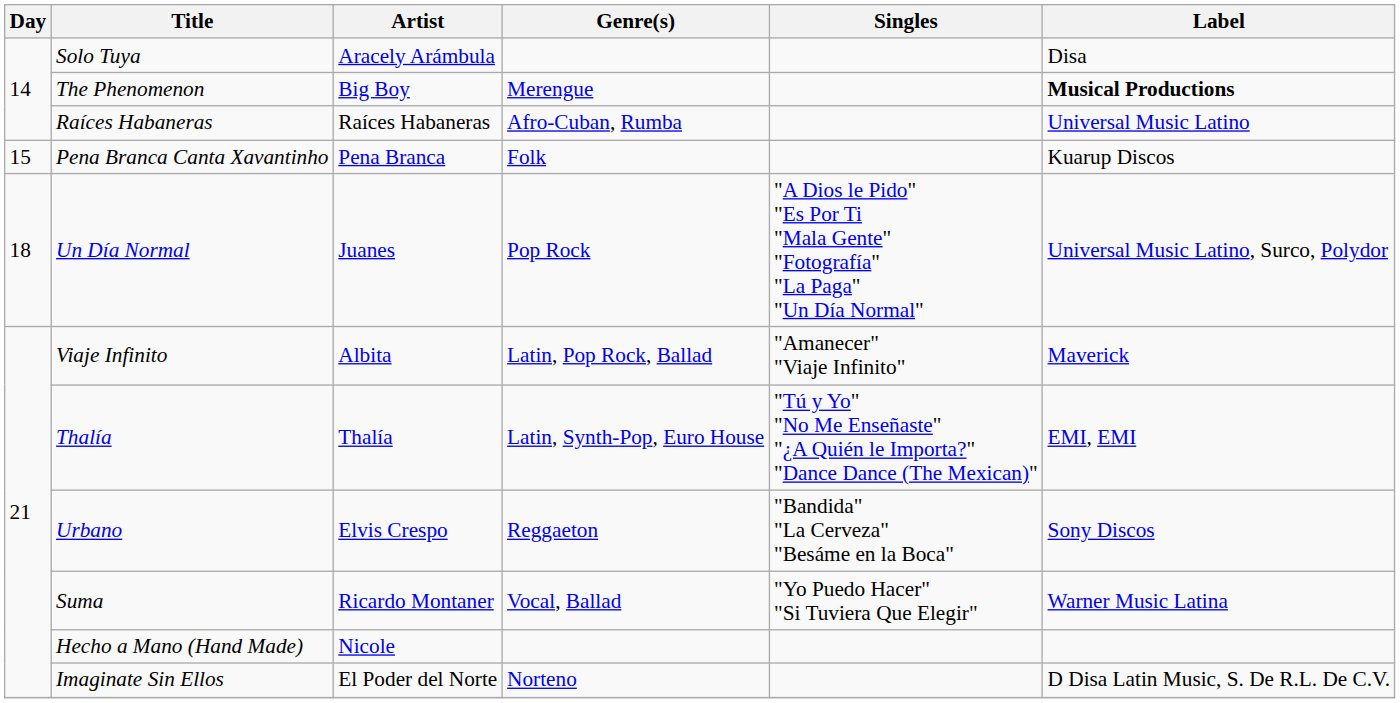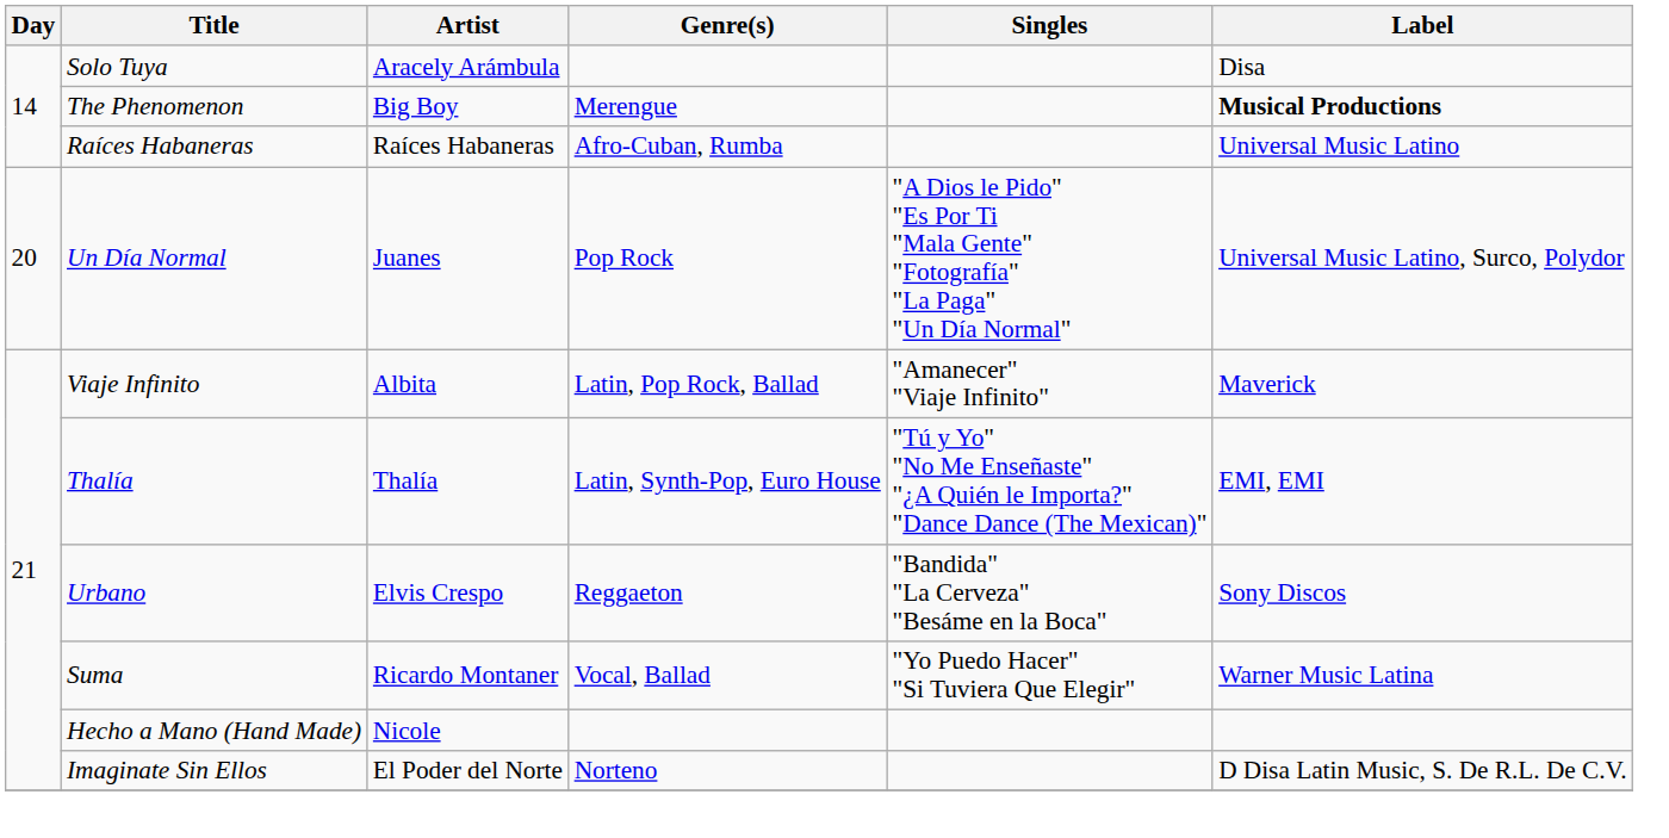- row: 15 | Pena Branca Canta Xavantinho | Pena Branca | Folk | Kuarup Discos
Un Día Normal | Day: 18 -> 20
